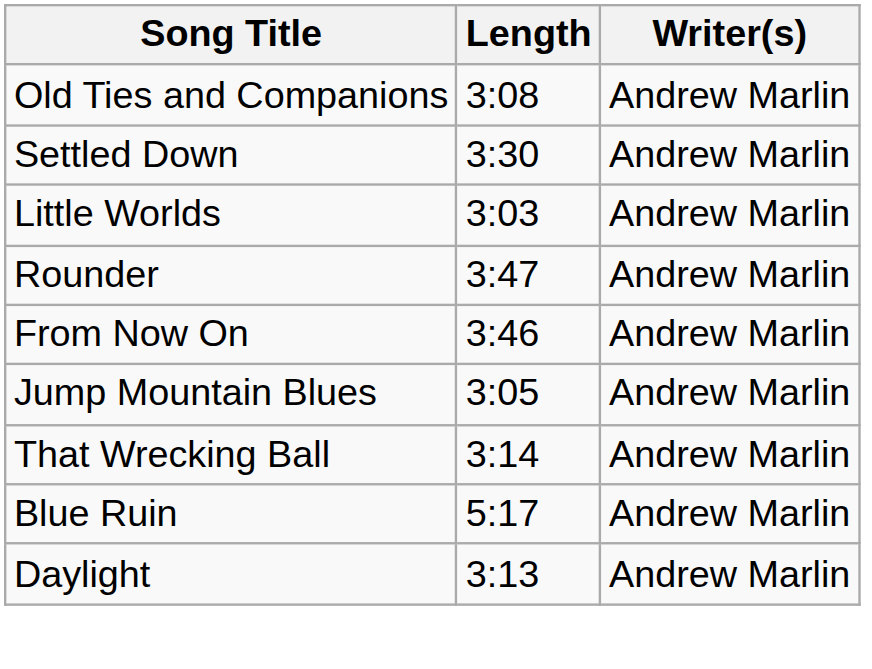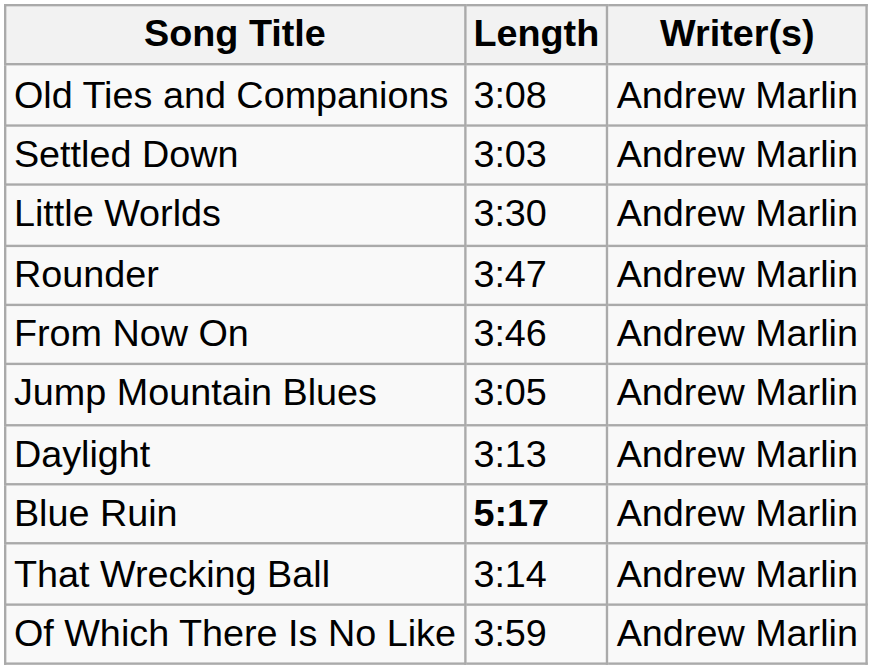Settled Down | Length: 3:30 -> 3:03
Little Worlds | Length: 3:03 -> 3:30
rows swapped: That Wrecking Ball <-> Daylight
Blue Ruin | Length: normal -> bold
+ row: Of Which There Is No Like | 3:59 | Andrew Marlin
